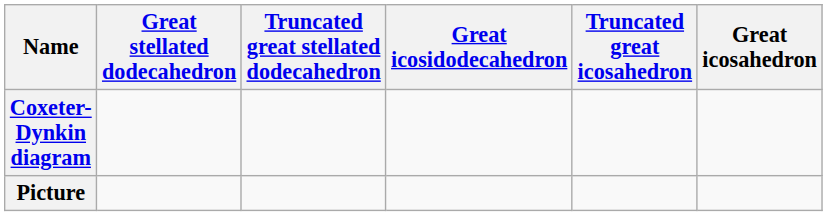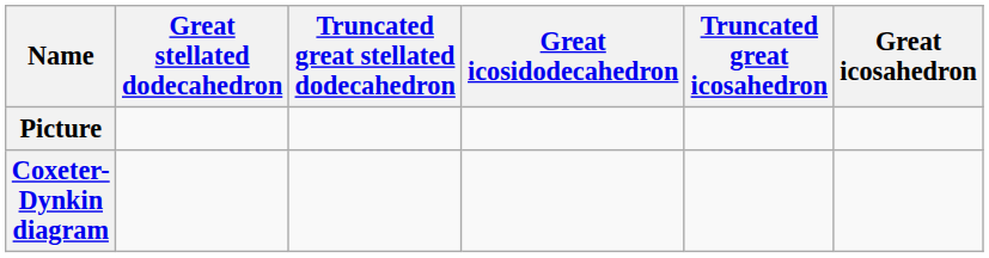rows swapped: Coxeter-Dynkin diagram <-> Picture
